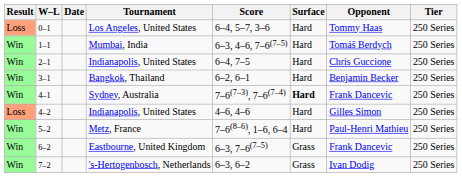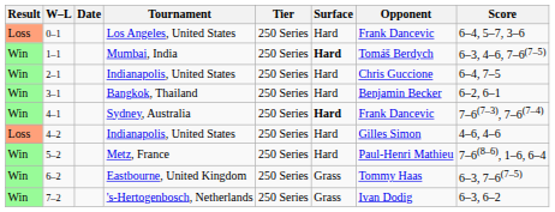columns swapped: Tier <-> Score
0–1 | Opponent: Tommy Haas -> Frank Dancevic
1–1 | Surface: normal -> bold
6–2 | Opponent: Frank Dancevic -> Tommy Haas
